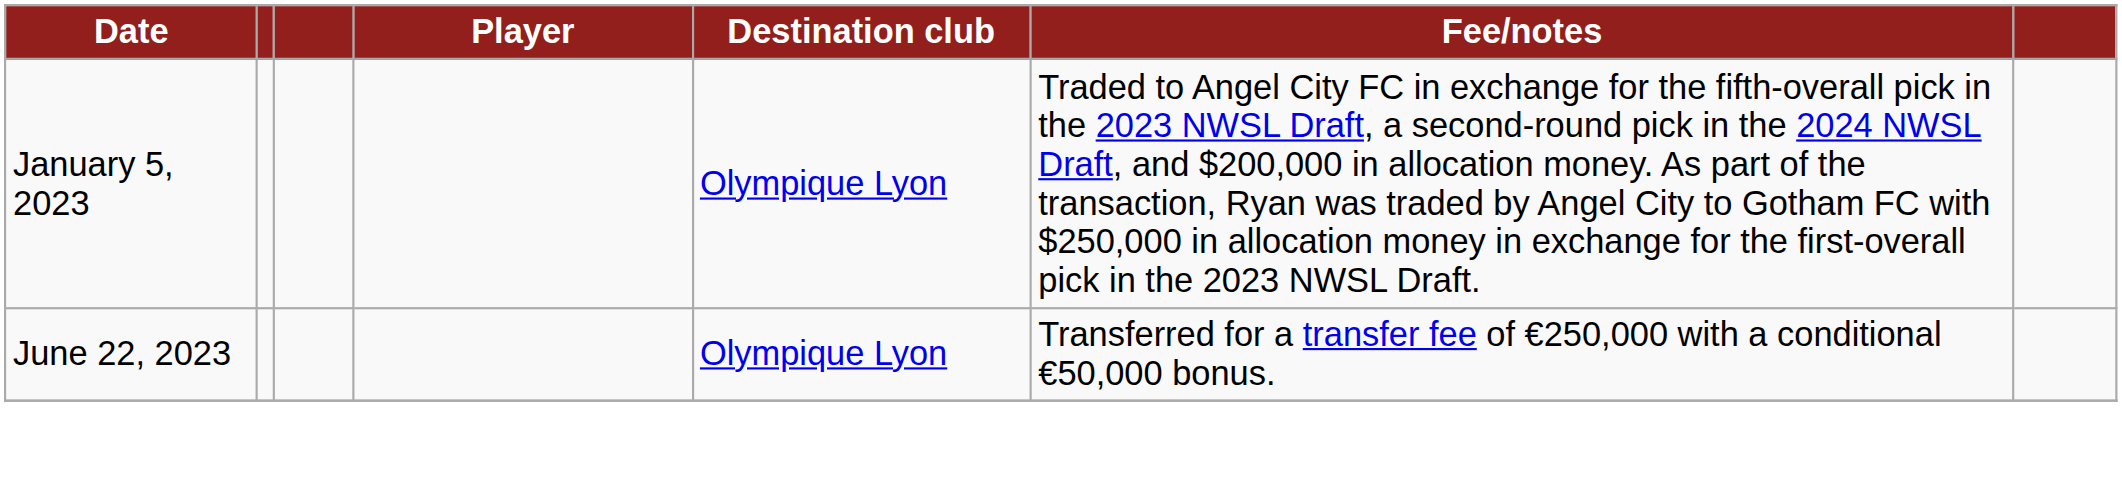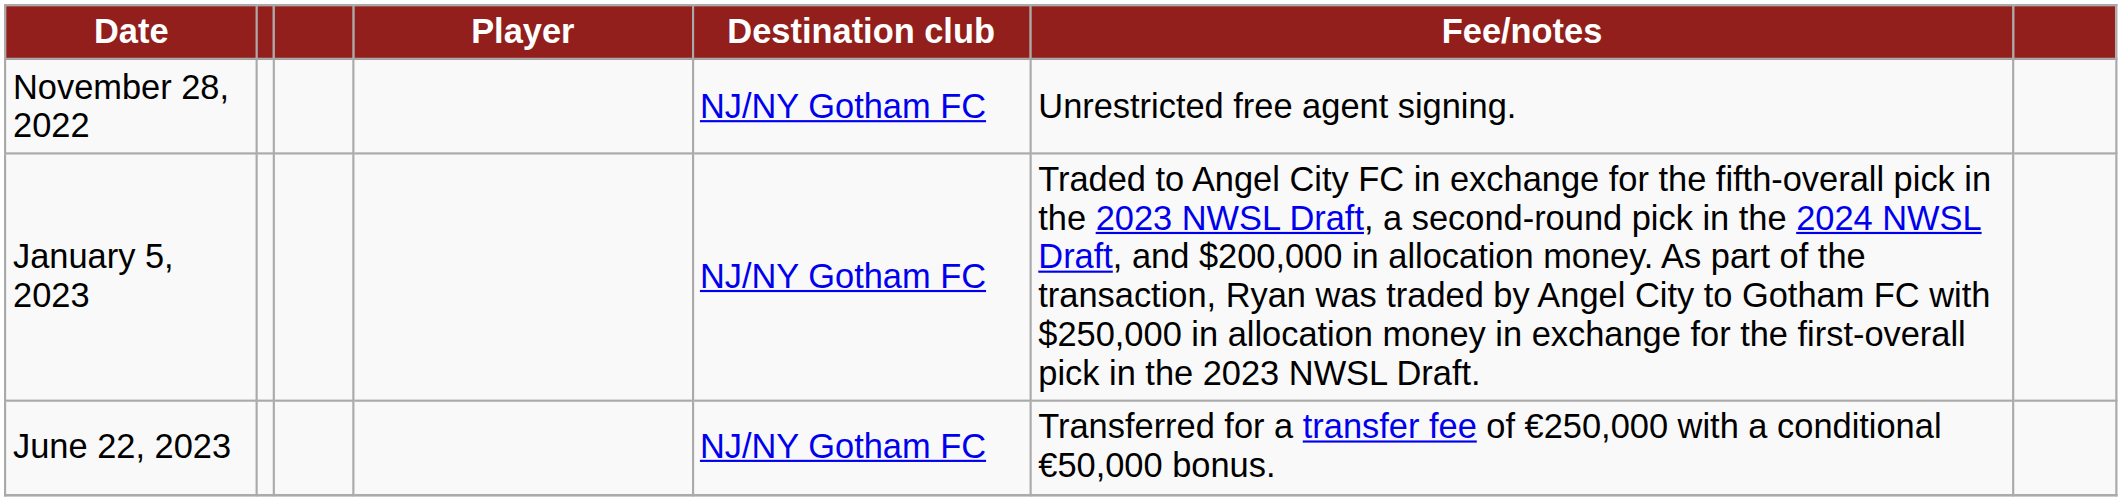+ row: November 28, 2022 | NJ/NY Gotham FC | Unrestricted free agent signing.
January 5, 2023 | Destination club: Olympique Lyon -> NJ/NY Gotham FC
June 22, 2023 | Destination club: Olympique Lyon -> NJ/NY Gotham FC
